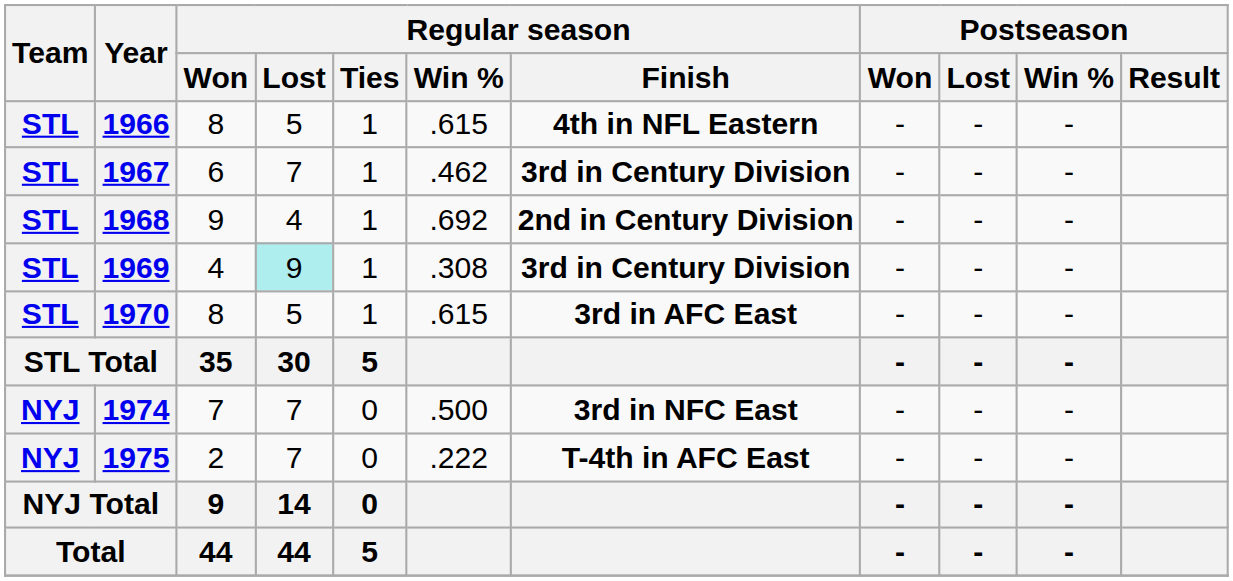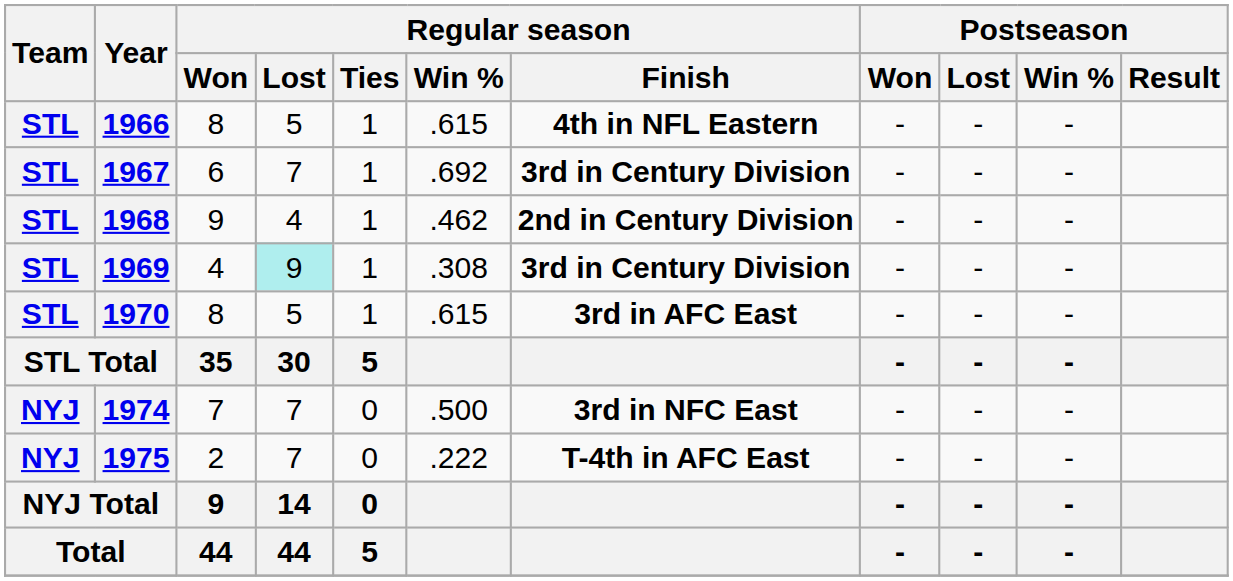1967 | Regular season / Win %: .462 -> .692
1968 | Regular season / Win %: .692 -> .462
